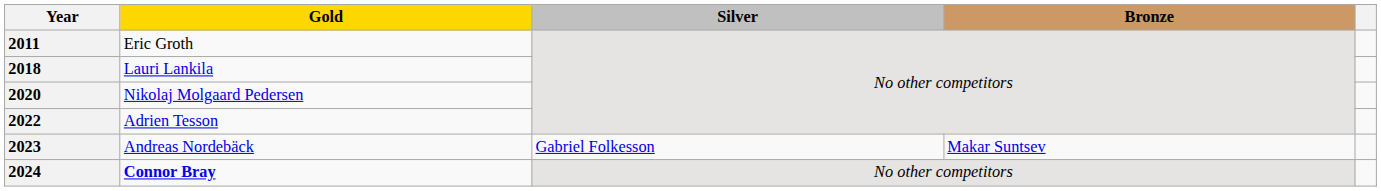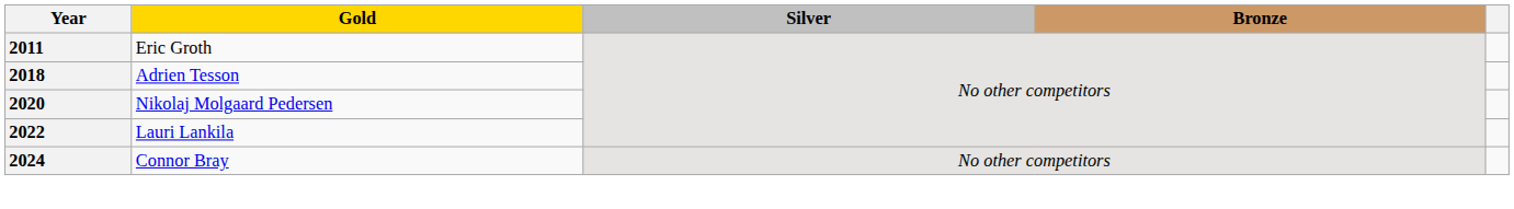2018 | Gold: Lauri Lankila -> Adrien Tesson
2022 | Gold: Adrien Tesson -> Lauri Lankila
- row: 2023 | Andreas Nordebäck | Gabriel Folkesson | Makar Suntsev
2024 | Gold: bold -> normal
